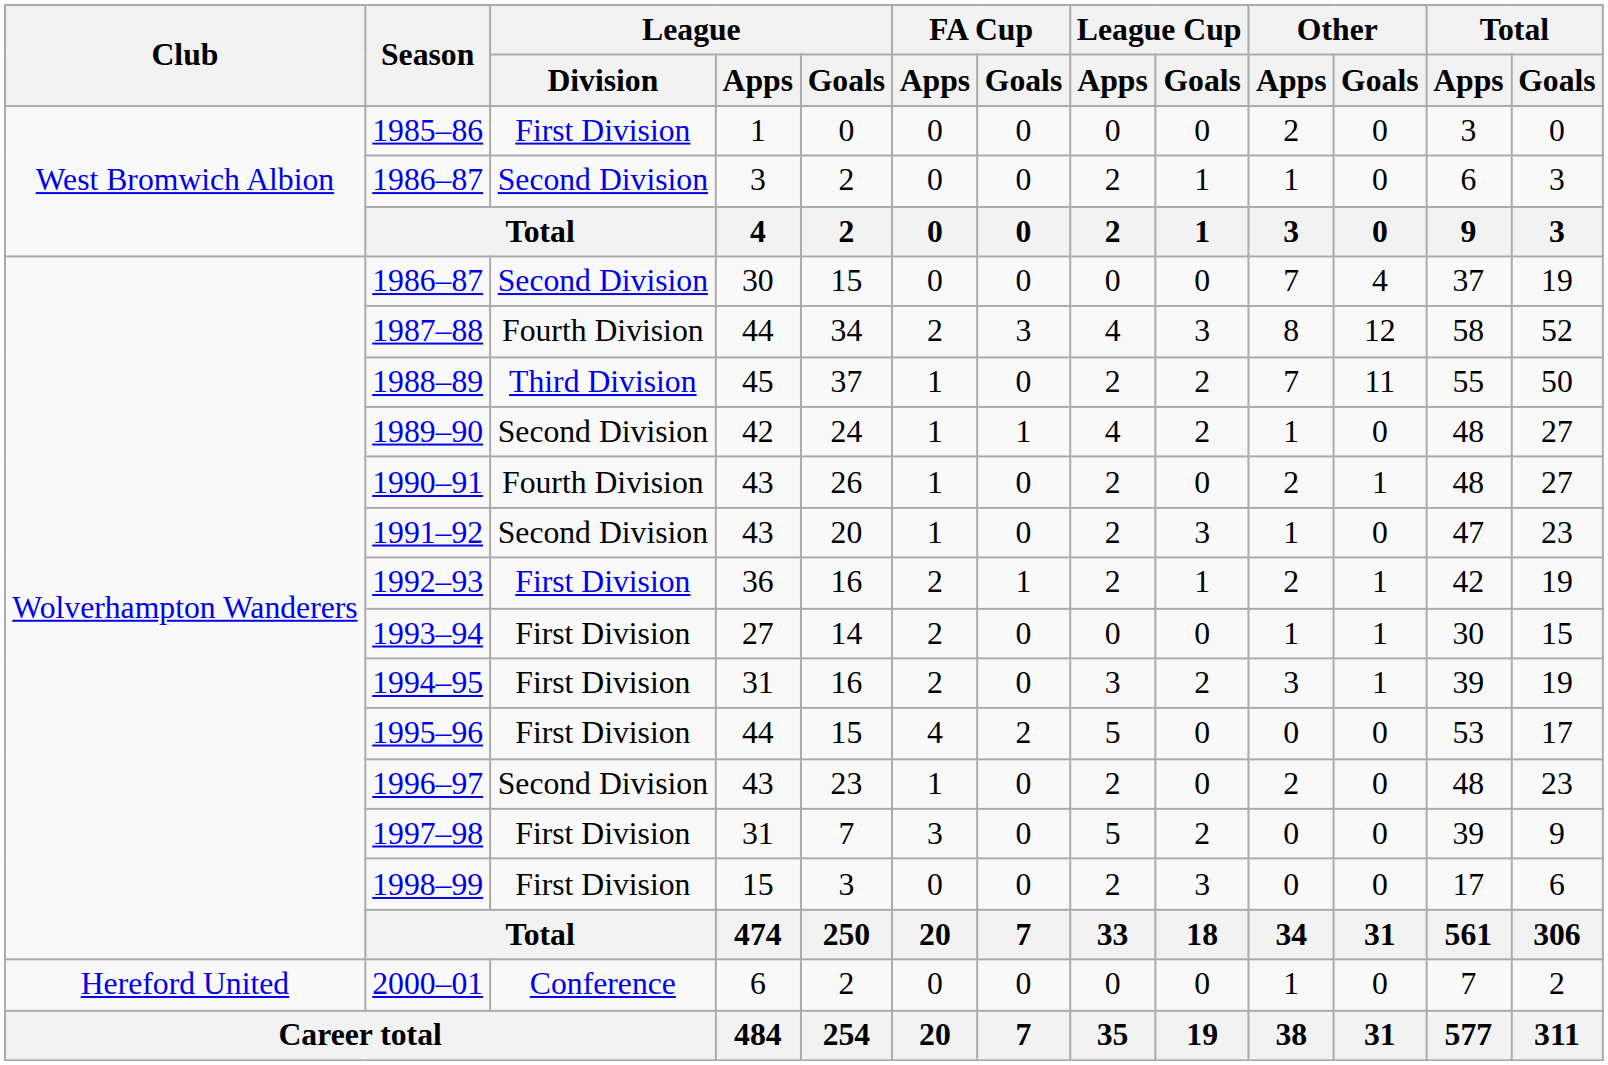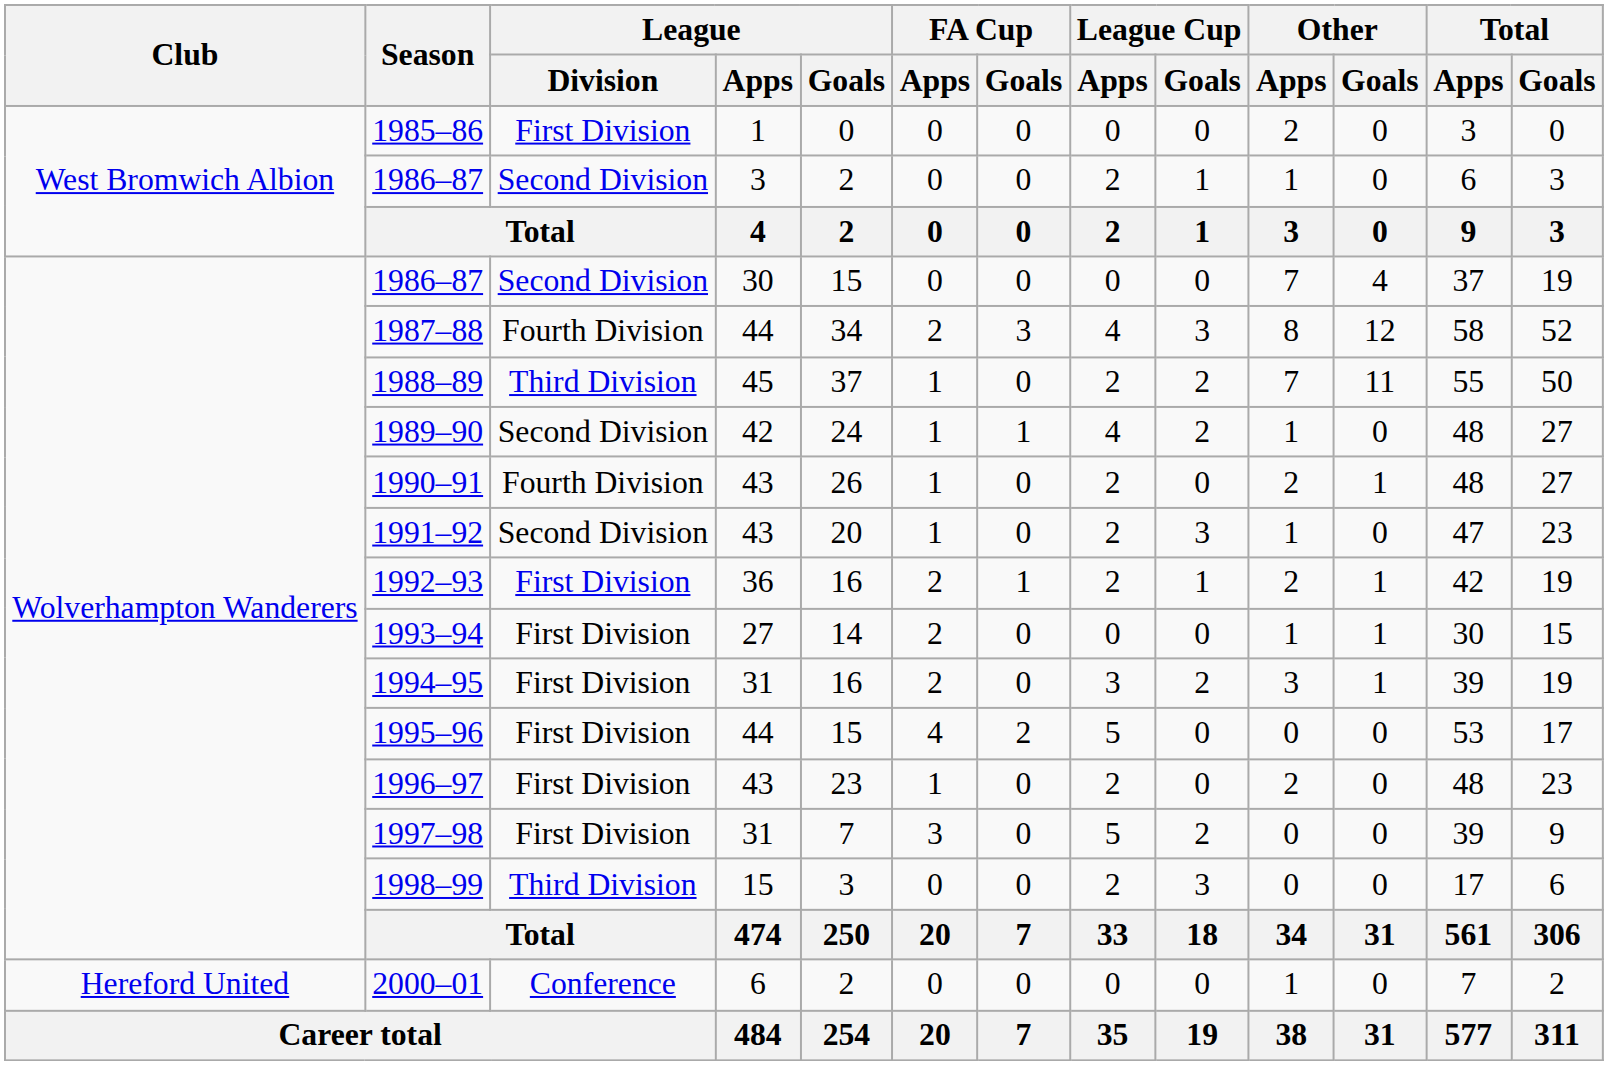1996–97 | League / Division: Second Division -> First Division
1998–99 | League / Division: First Division -> Third Division
